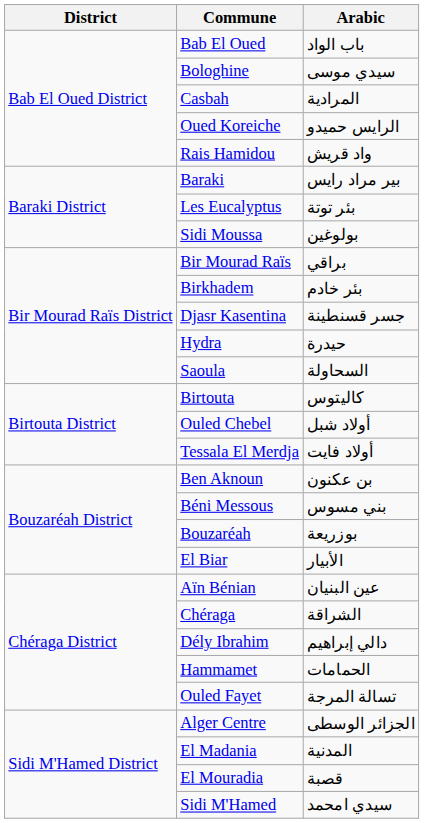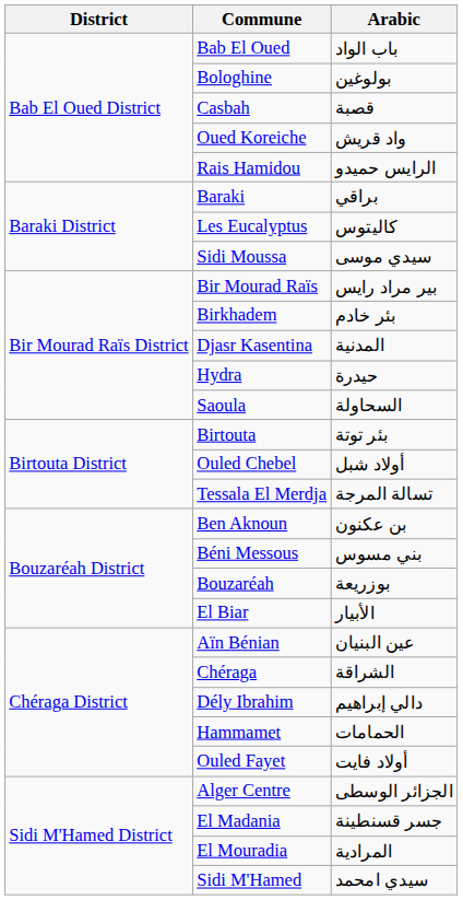Bologhine | Arabic: سيدي موسى -> بولوغين
Casbah | Arabic: المرادية -> قصبة
Oued Koreiche | Arabic: الرايس حميدو -> واد قريش
Rais Hamidou | Arabic: واد قريش -> الرايس حميدو
Baraki | Arabic: بير مراد رايس -> براقي
Les Eucalyptus | Arabic: بئر توتة -> کالیتوس
Sidi Moussa | Arabic: بولوغين -> سيدي موسى
Bir Mourad Raïs | Arabic: براقي -> بير مراد رايس
Djasr Kasentina | Arabic: جسر قسنطينة -> المدنية
Birtouta | Arabic: کالیتوس -> بئر توتة
Tessala El Merdja | Arabic: أولاد فايت -> تسالة المرجة
Ouled Fayet | Arabic: تسالة المرجة -> أولاد فايت
El Madania | Arabic: المدنية -> جسر قسنطينة
El Mouradia | Arabic: قصبة -> المرادية
